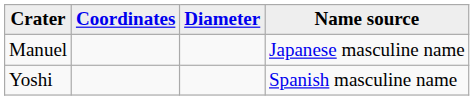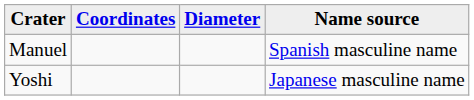Manuel | Name source: Japanese masculine name -> Spanish masculine name
Yoshi | Name source: Spanish masculine name -> Japanese masculine name
